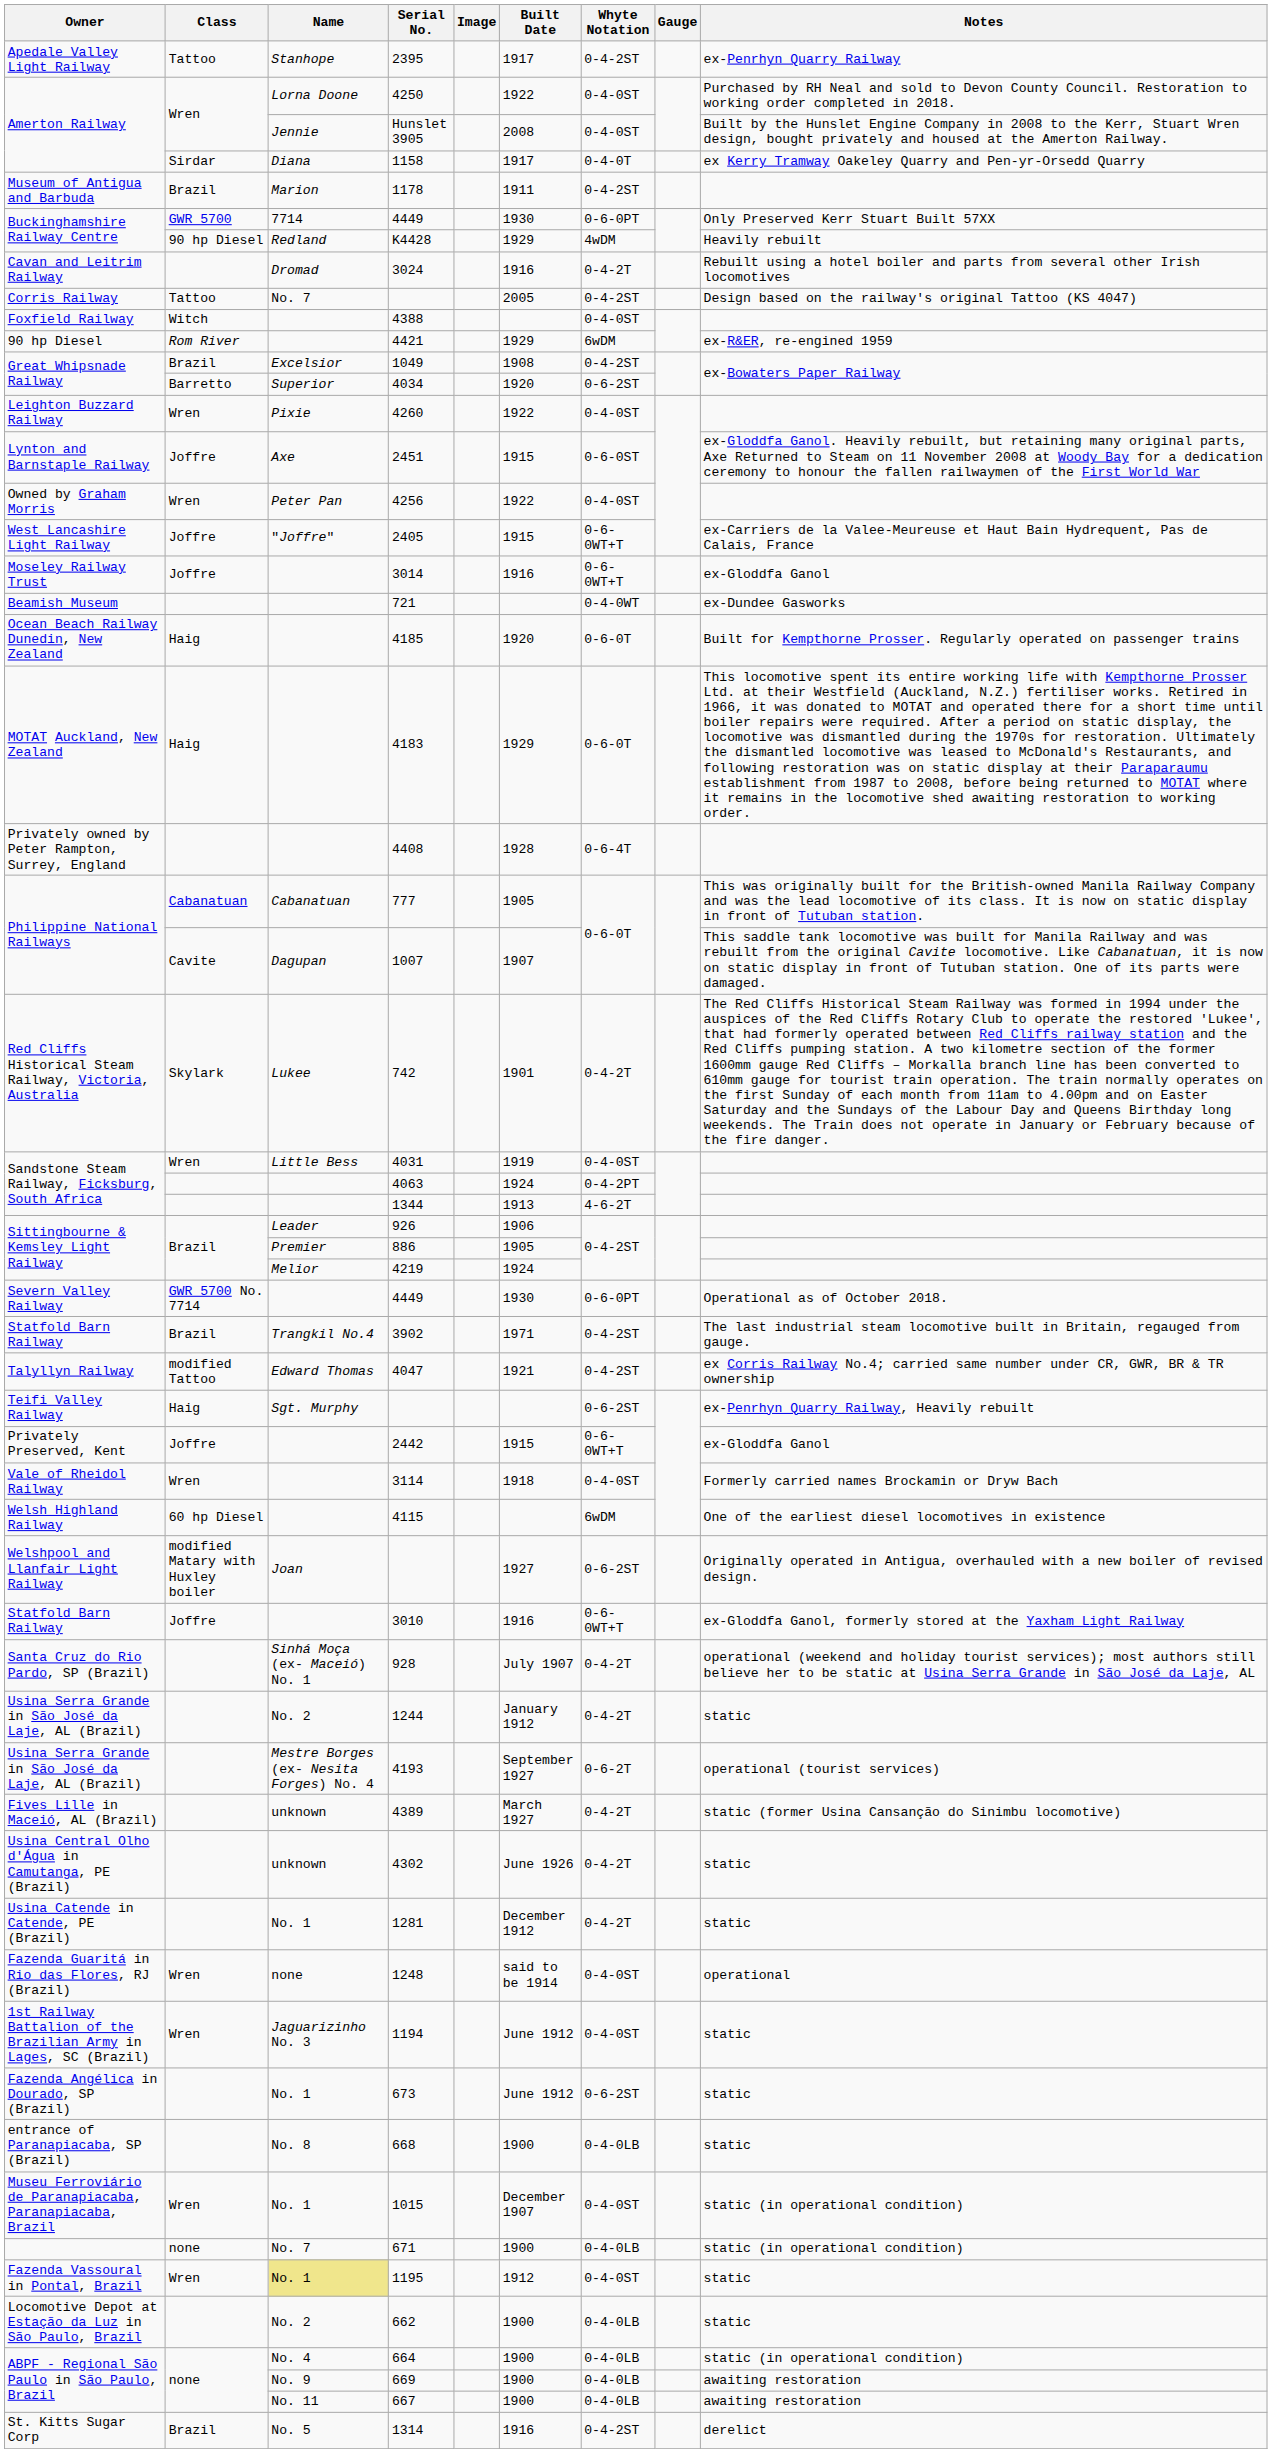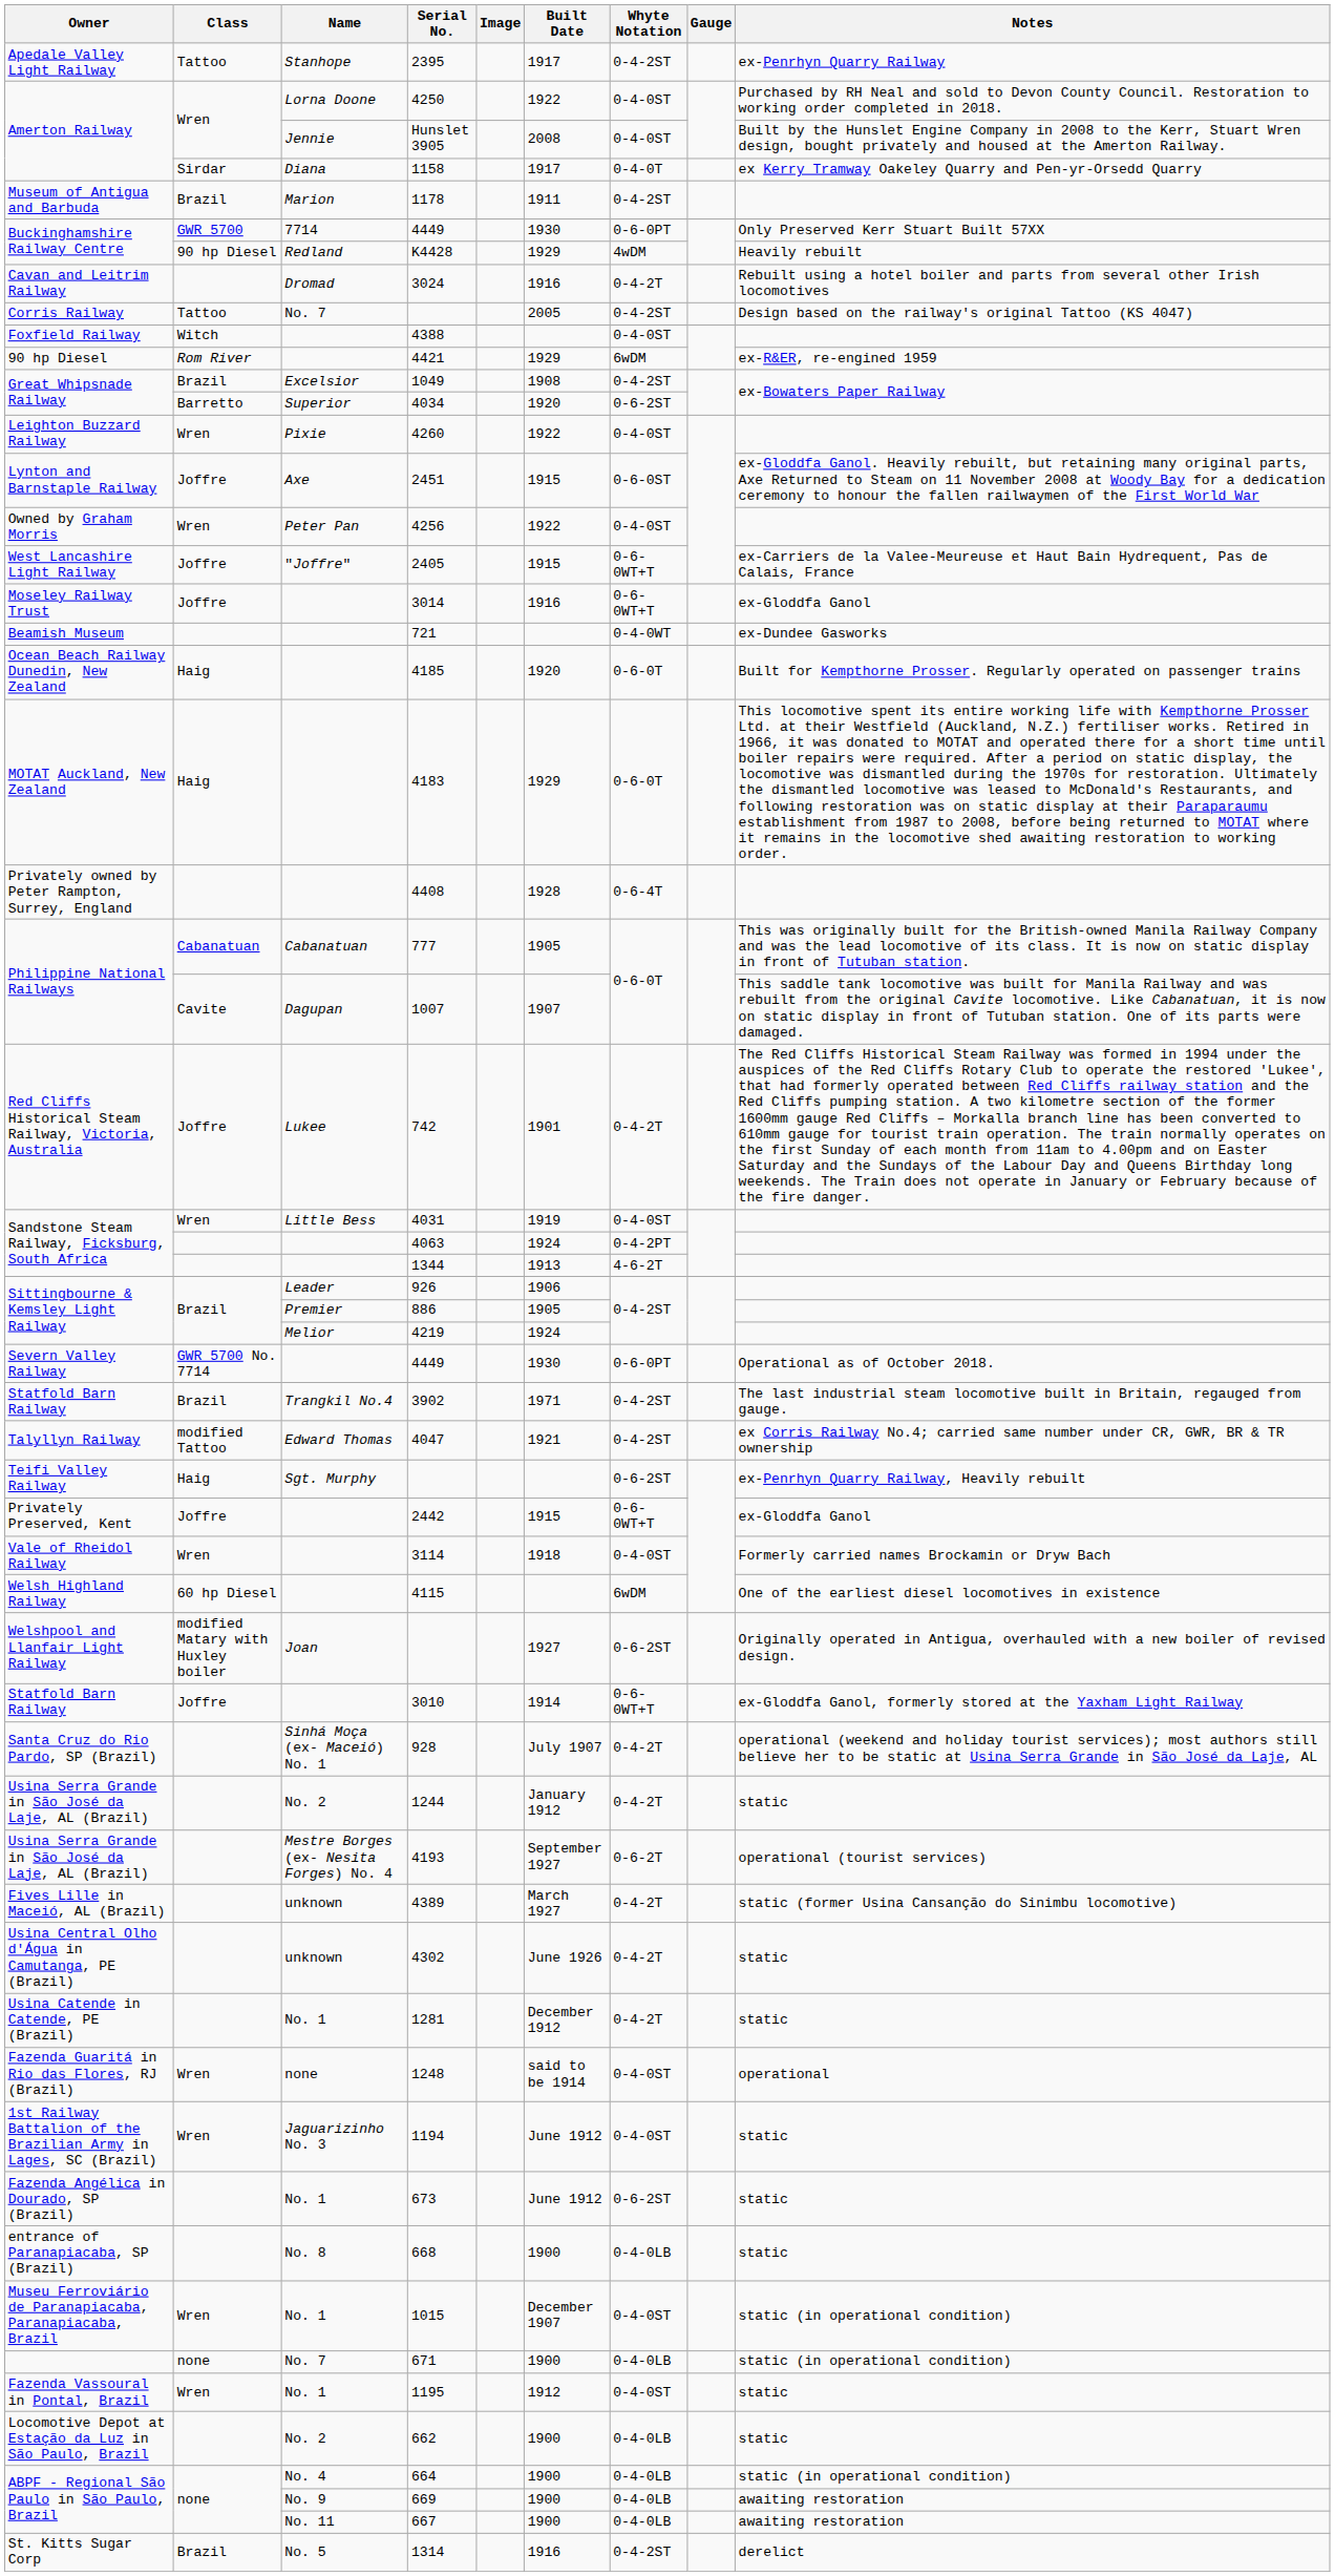742 | Class: Skylark -> Joffre
3010 | Built Date: 1916 -> 1914
1195 | Name: khaki background -> no background
